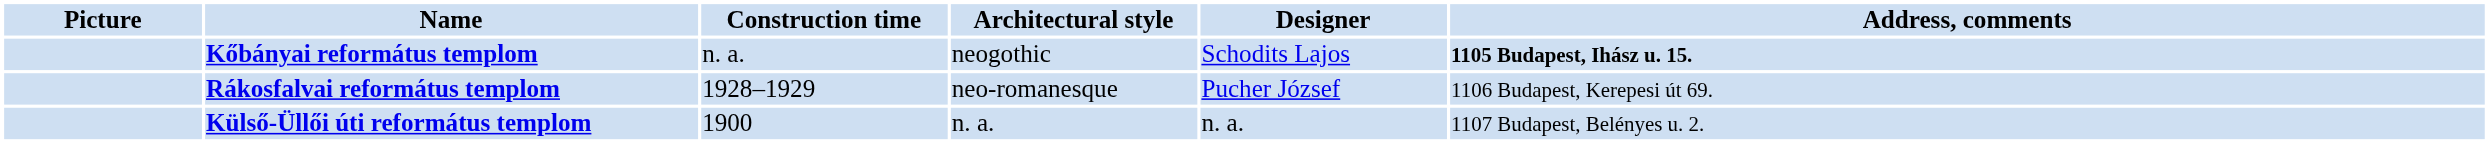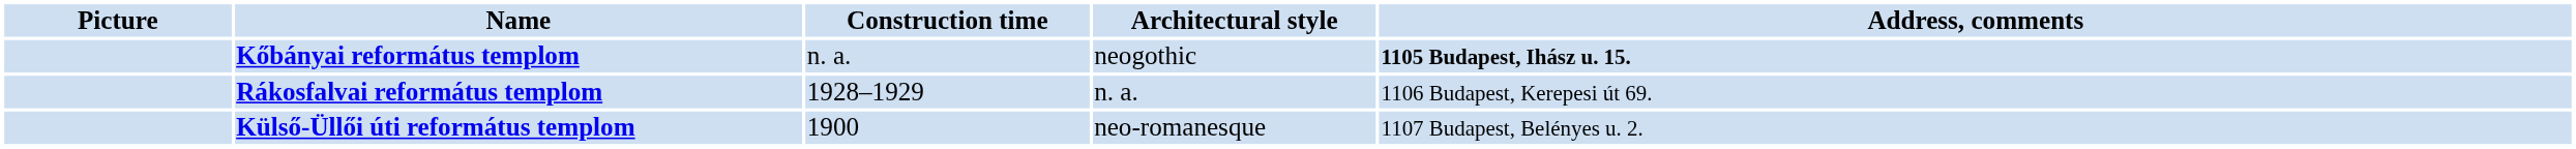- column: Designer | Schodits Lajos | Pucher József | n. a.
Rákosfalvai református templom | Architectural style: neo-romanesque -> n. a.
Külső-Üllői úti református templom | Architectural style: n. a. -> neo-romanesque
